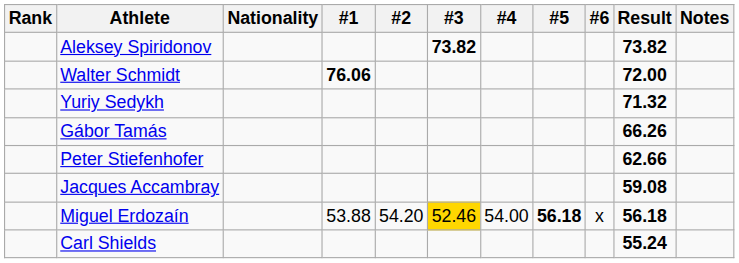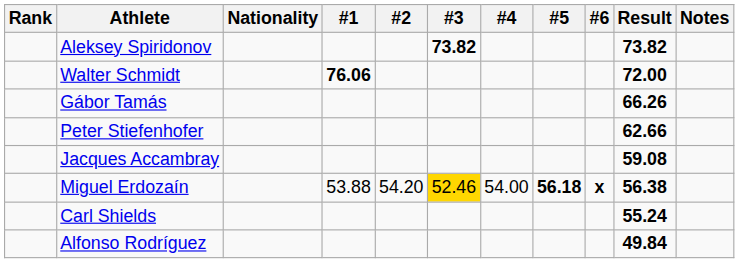- row: Yuriy Sedykh | 71.32
Miguel Erdozaín | #6: normal -> bold
Miguel Erdozaín | Result: 56.18 -> 56.38
+ row: Alfonso Rodríguez | 49.84
